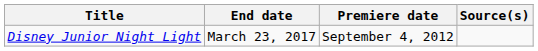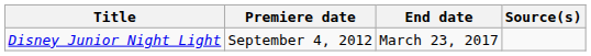columns swapped: Premiere date <-> End date
